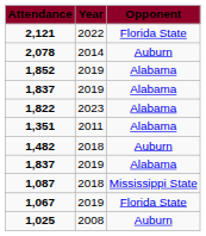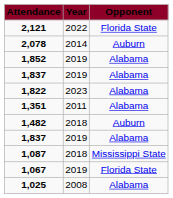1,025 | Opponent: Auburn -> Alabama
